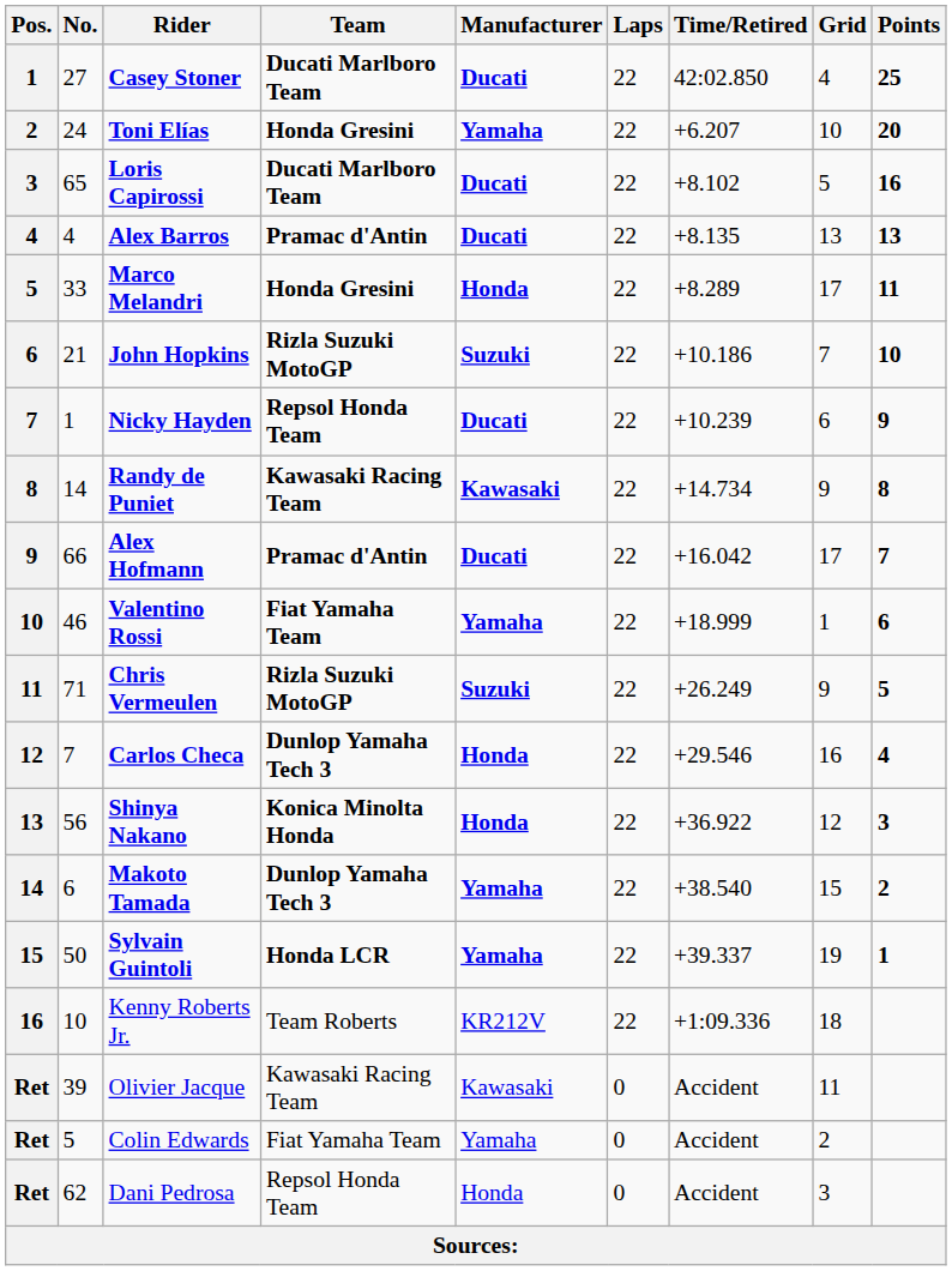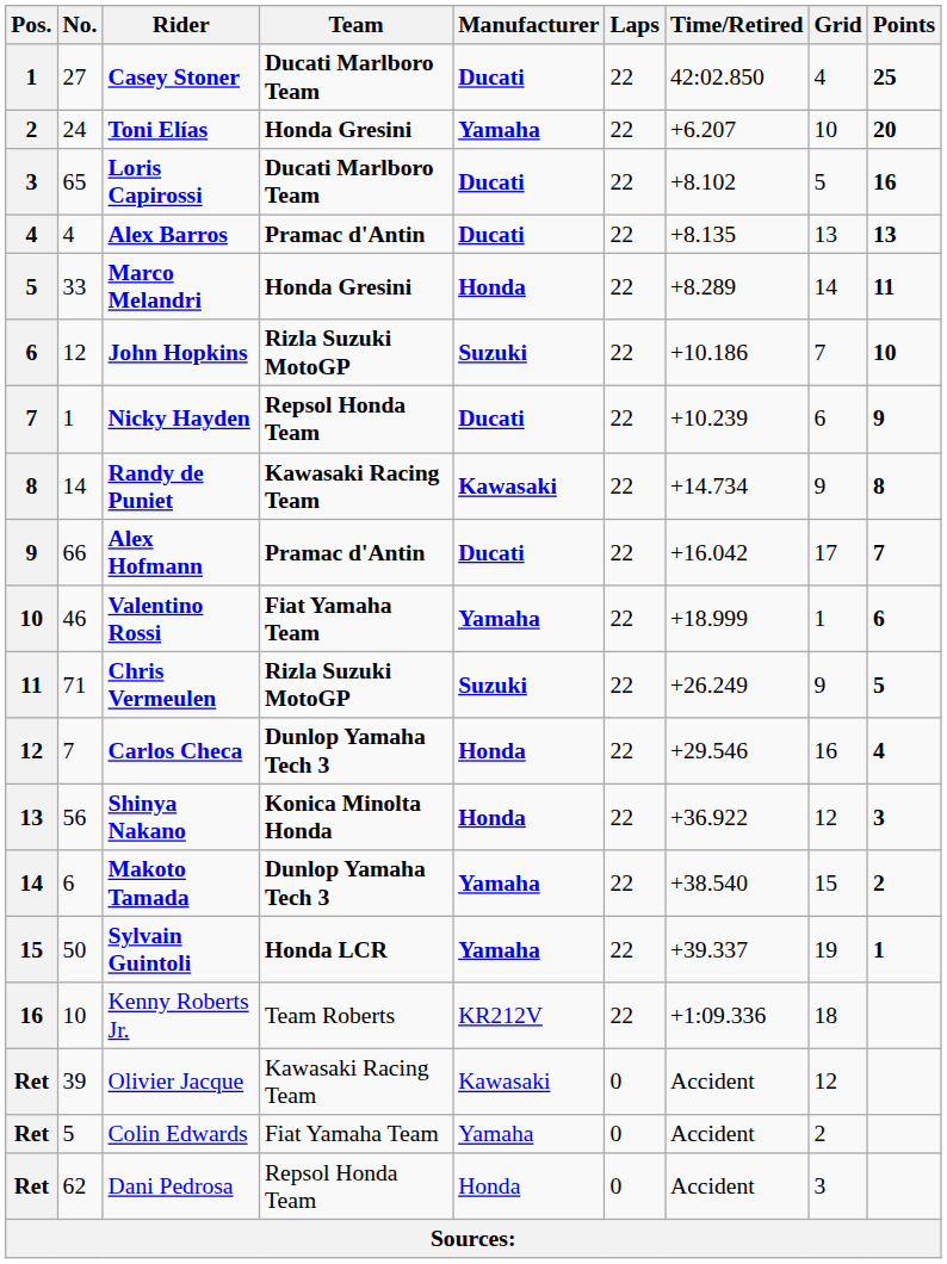Marco Melandri | Grid: 17 -> 14
John Hopkins | No.: 21 -> 12
Olivier Jacque | Grid: 11 -> 12
